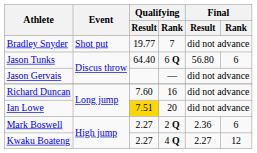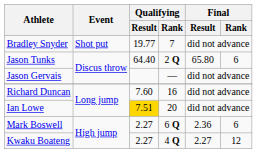Jason Tunks | Qualifying / Rank: 6 Q -> 2 Q
Jason Tunks | Final / Result: 56.80 -> 65.80
Mark Boswell | Qualifying / Rank: 2 Q -> 6 Q
